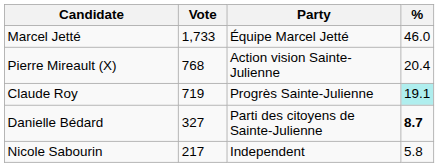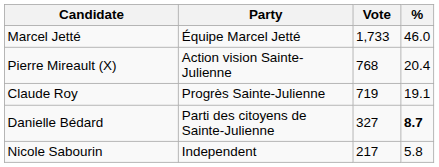columns swapped: Party <-> Vote
Claude Roy | %: paleturquoise background -> no background
